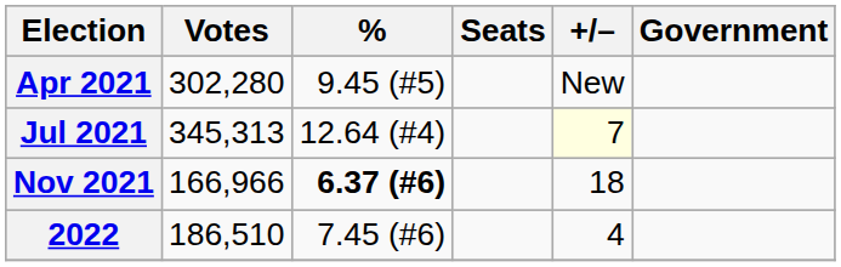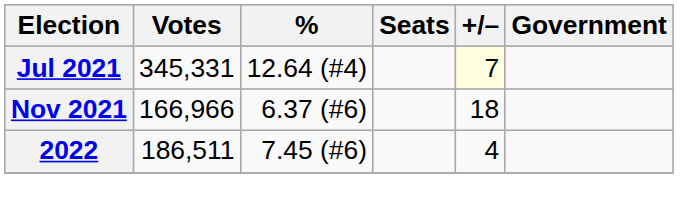- row: Apr 2021 | 302,280 | 9.45 (#5) | New
Jul 2021 | Votes: 345,313 -> 345,331
Nov 2021 | %: bold -> normal
2022 | Votes: 186,510 -> 186,511
